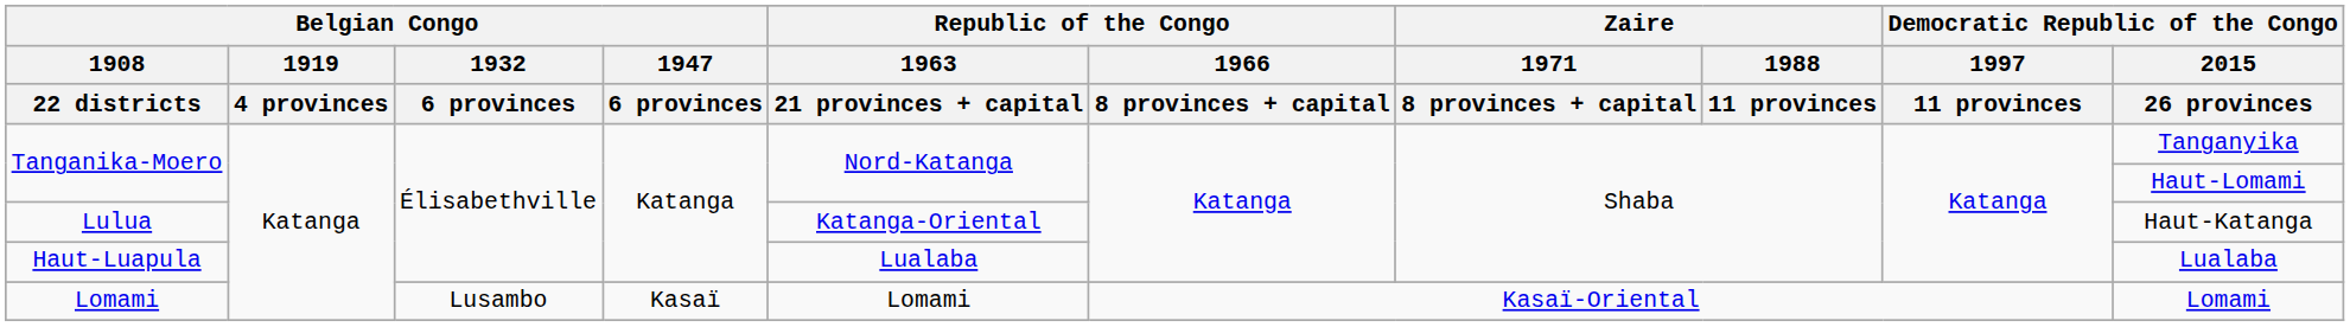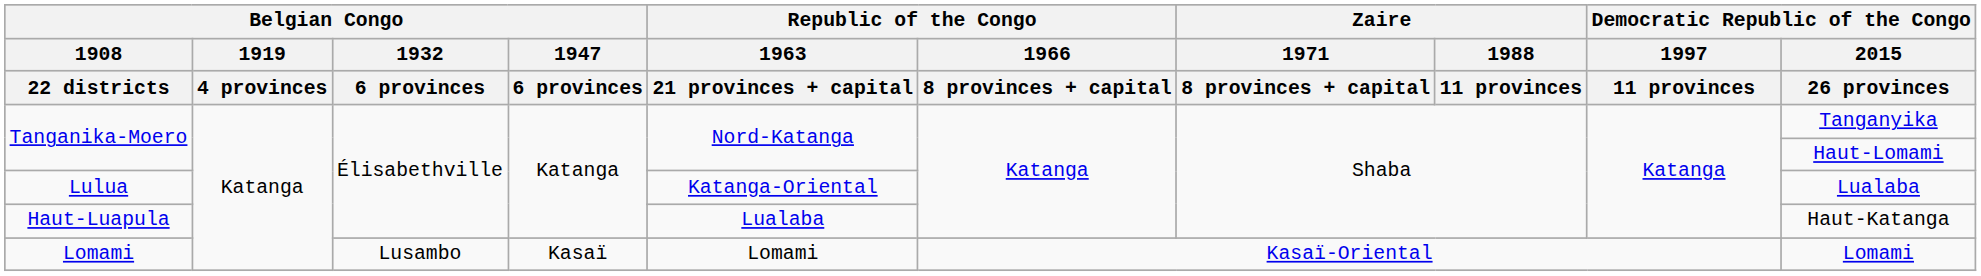Lulua | Democratic Republic of the Congo / 2015 / 26 provinces: Haut-Katanga -> Lualaba
Haut-Luapula | Democratic Republic of the Congo / 2015 / 26 provinces: Lualaba -> Haut-Katanga
